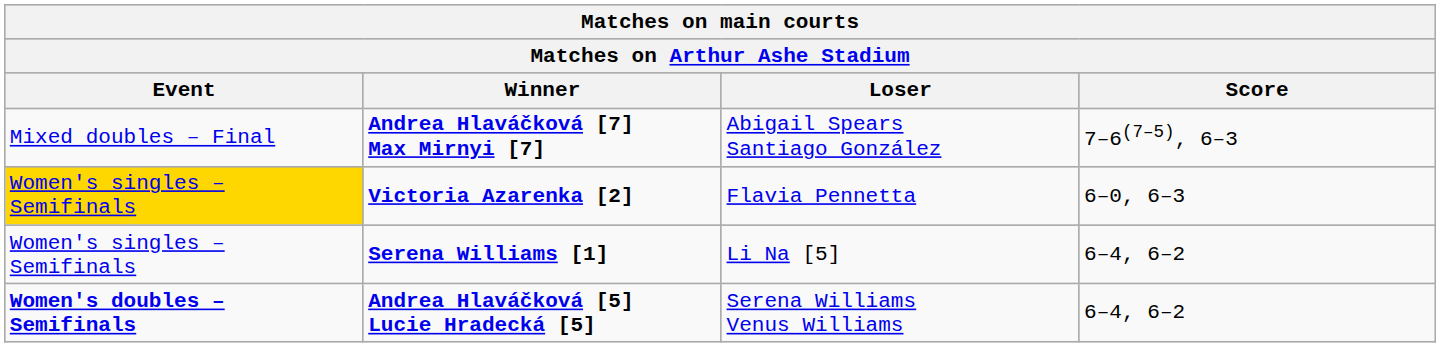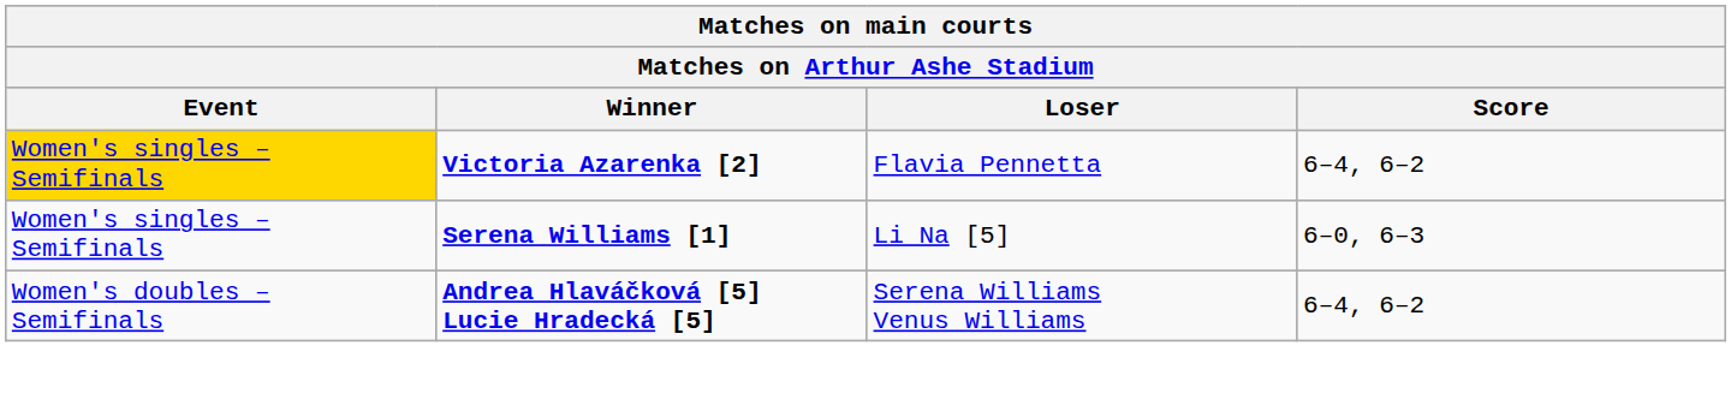- row: Mixed doubles – Final | Andrea Hlaváčková [7] Max Mirnyi [7] | Abigail Spears Santiago González | 7–6(7–5), 6–3
Victoria Azarenka [2] | Score: 6–0, 6–3 -> 6–4, 6–2
Serena Williams [1] | Score: 6–4, 6–2 -> 6–0, 6–3
Andrea Hlaváčková [5] Lucie Hradecká [5] | Event: bold -> normal
